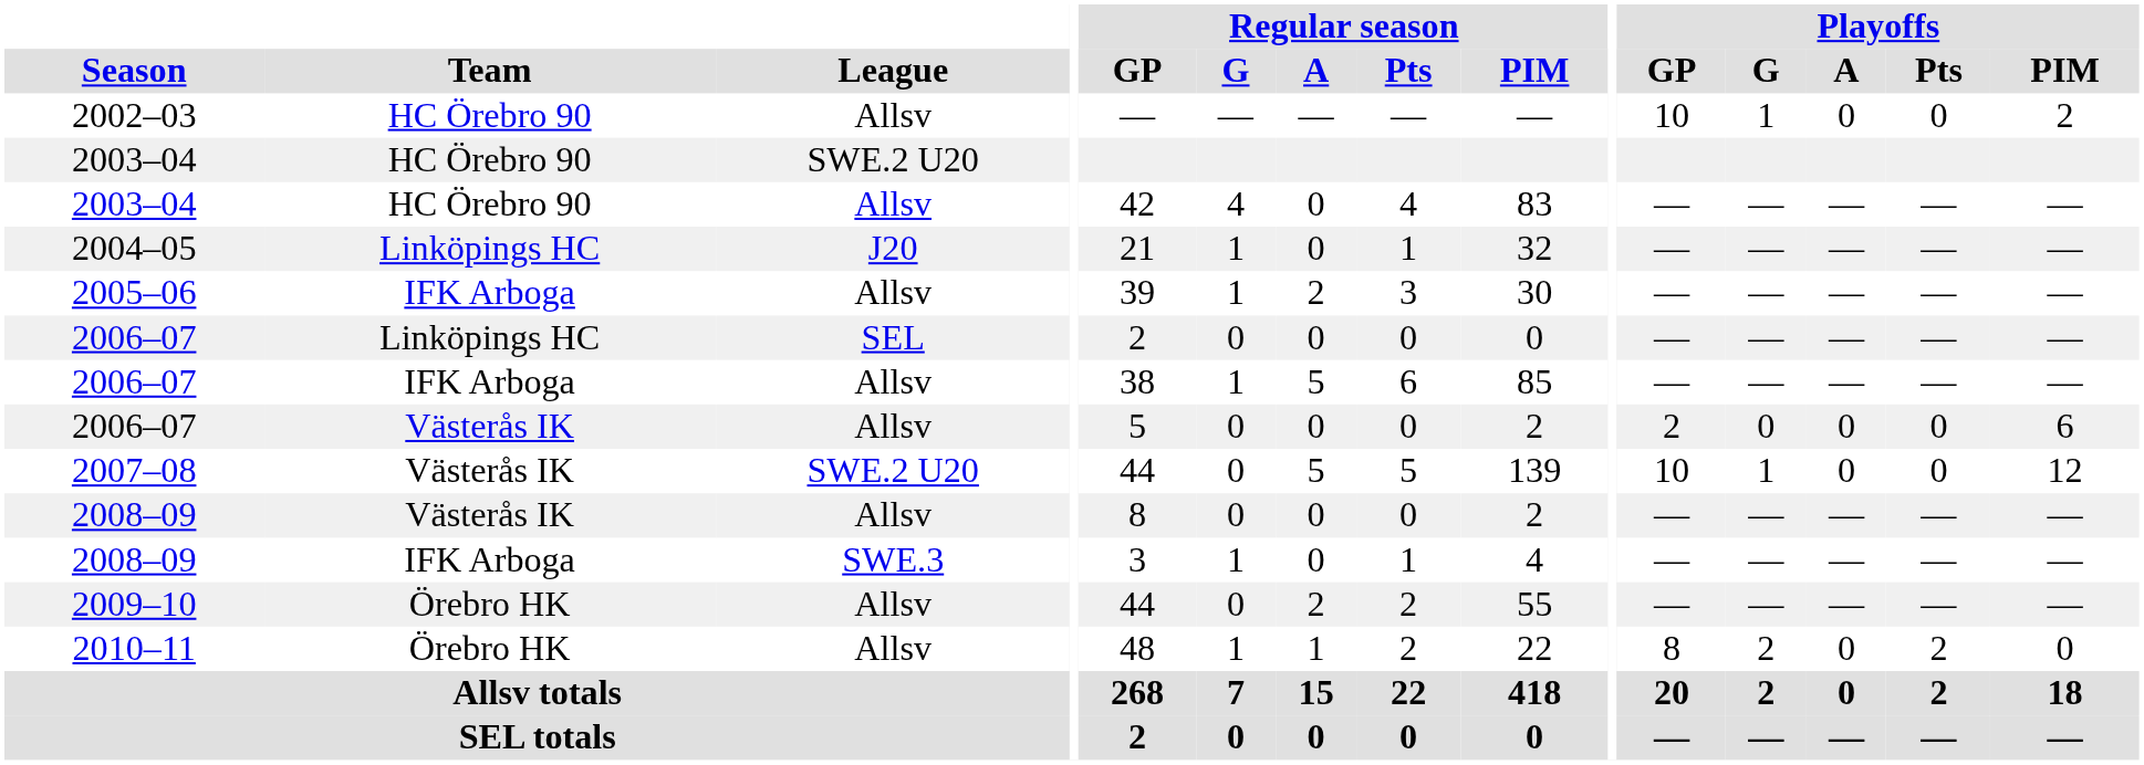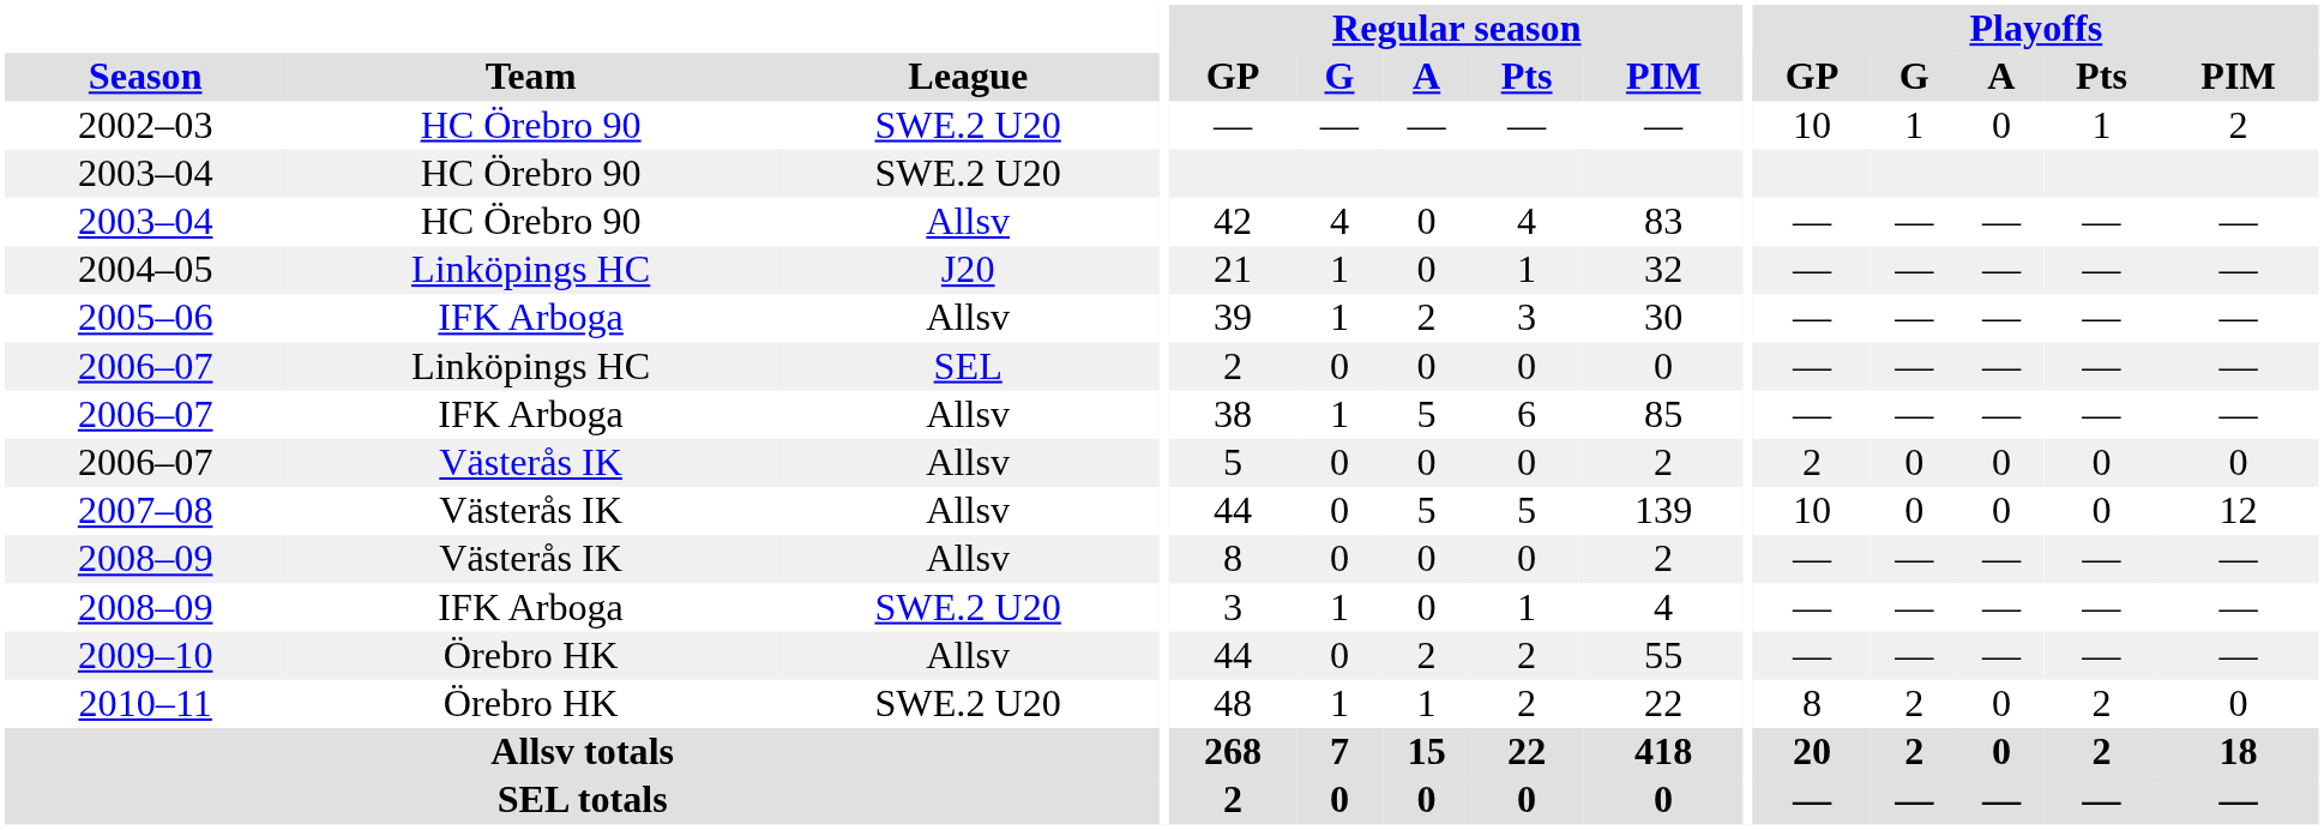2002–03 | League: Allsv -> SWE.2 U20
2002–03 | Playoffs / Pts: 0 -> 1
2006–07 / Västerås IK | Playoffs / PIM: 6 -> 0
2007–08 | League: SWE.2 U20 -> Allsv
2007–08 | Playoffs / G: 1 -> 0
2008–09 / IFK Arboga | League: SWE.3 -> SWE.2 U20
2010–11 | League: Allsv -> SWE.2 U20
